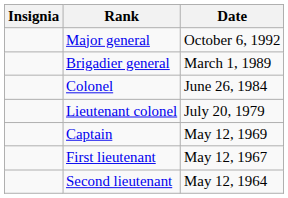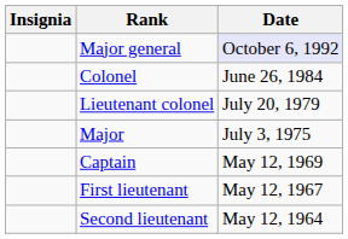Major general | Date: no background -> lavender background
- row: Brigadier general | March 1, 1989
+ row: Major | July 3, 1975
